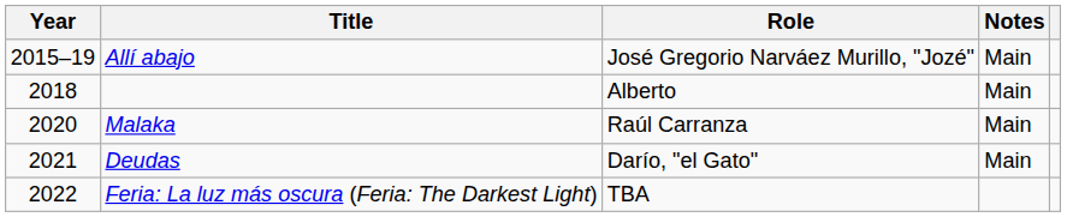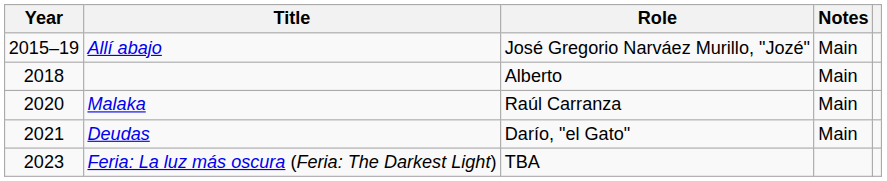Feria: La luz más oscura (Feria: The Darkest Light) | Year: 2022 -> 2023
